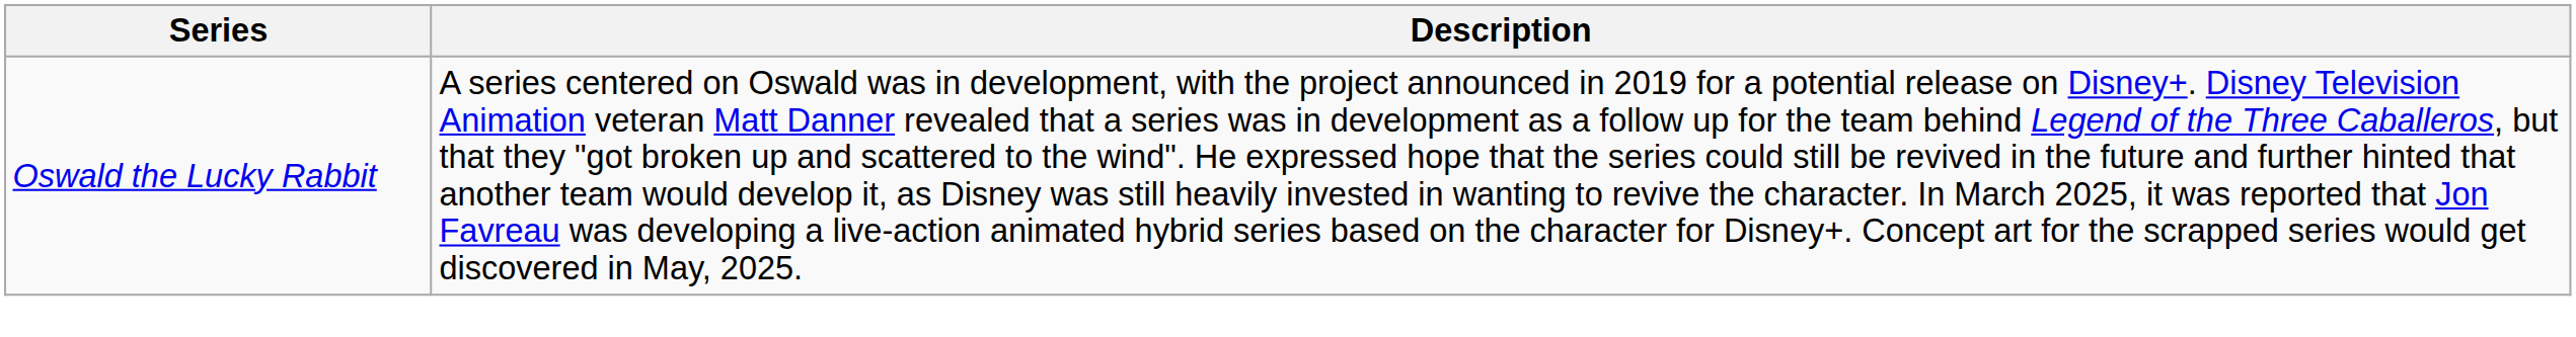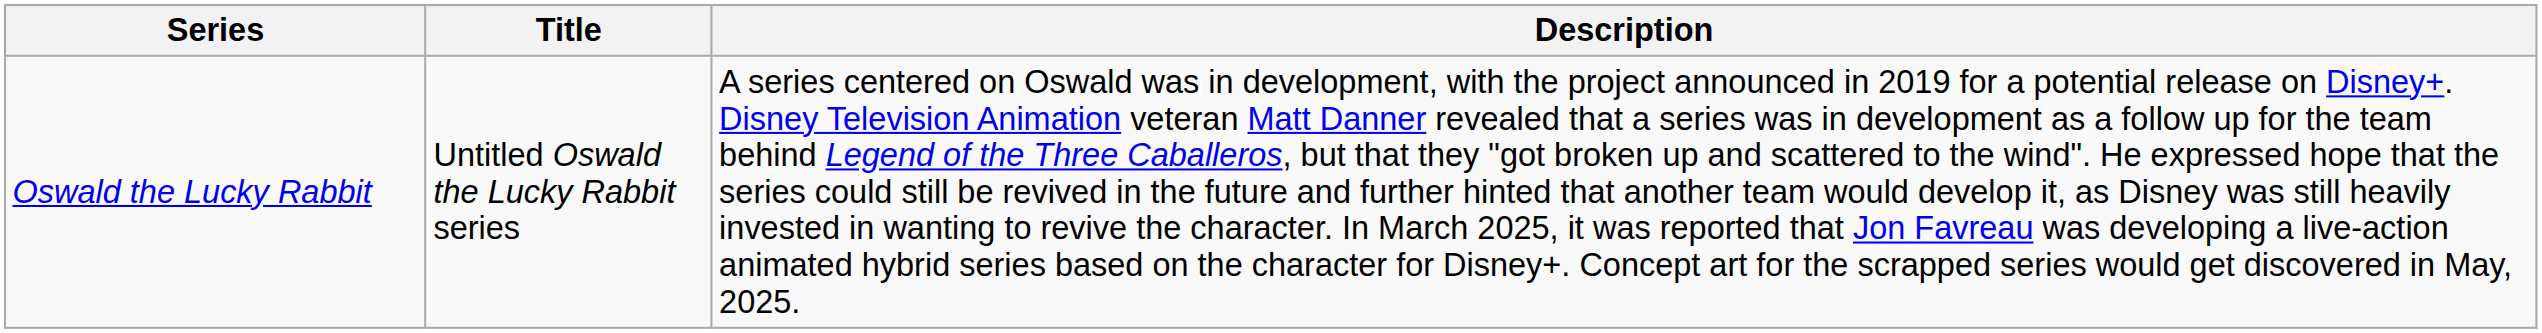+ column: Title | Untitled Oswald the Lucky Rabbit series
